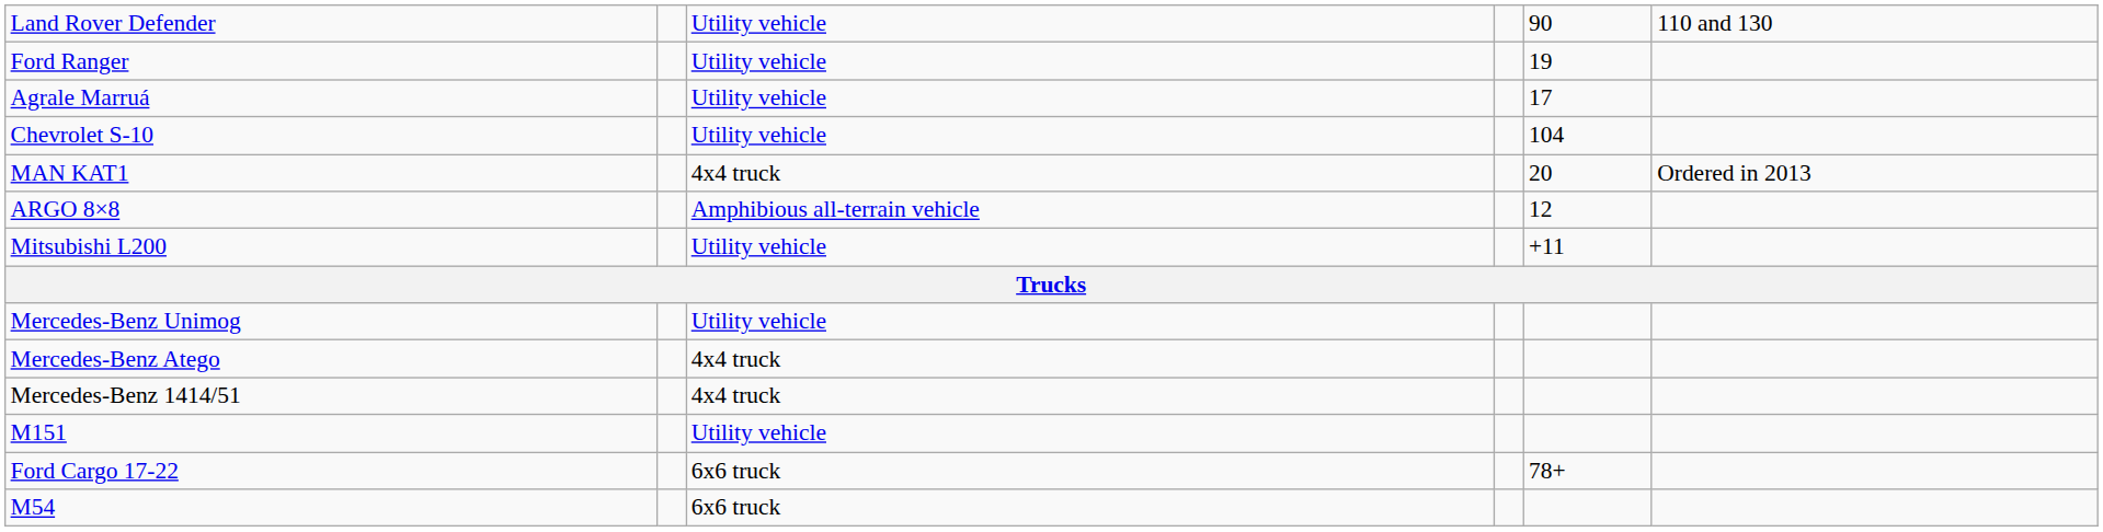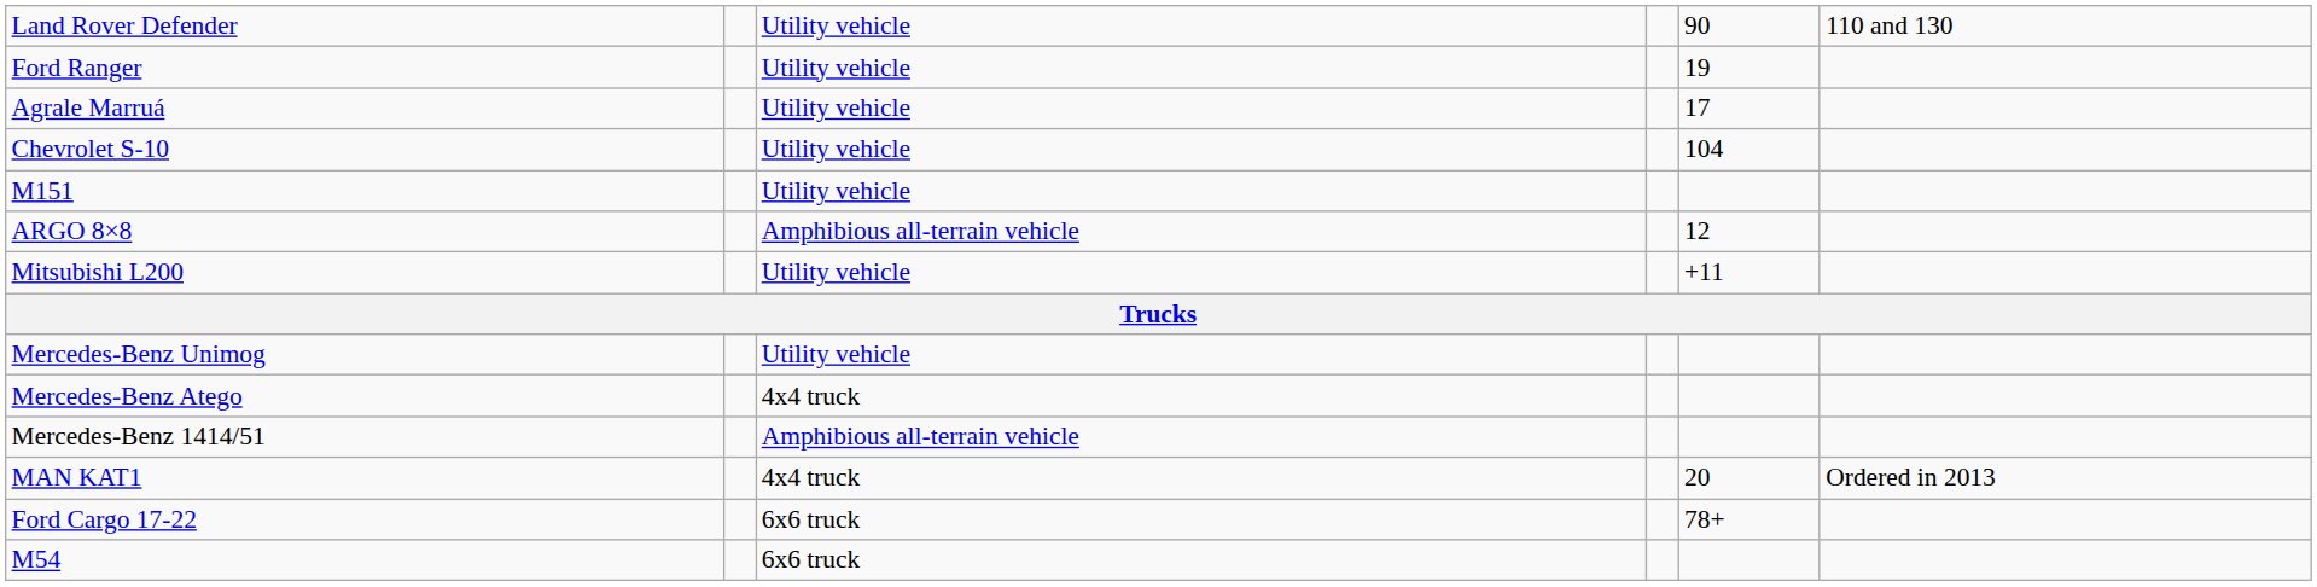rows swapped: M151 <-> MAN KAT1
Mercedes-Benz 1414/51 | column 3: 4x4 truck -> Amphibious all-terrain vehicle
